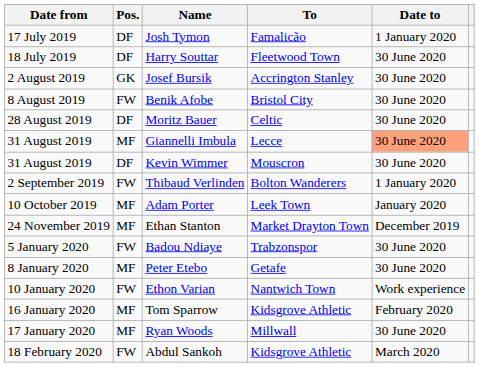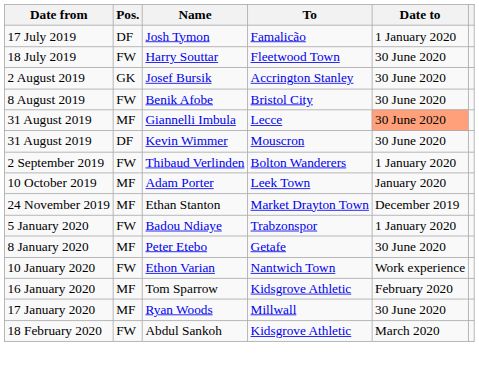Harry Souttar | Pos.: DF -> FW
- row: 28 August 2019 | DF | Moritz Bauer | Celtic | 30 June 2020
Badou Ndiaye | Date to: 30 June 2020 -> 1 January 2020
